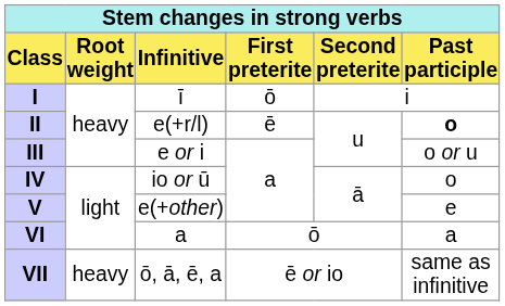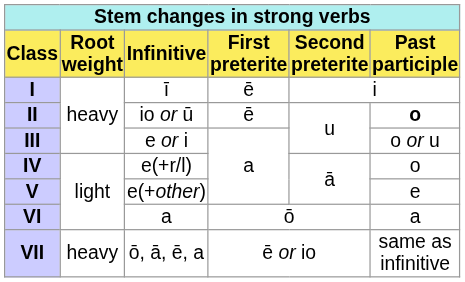I | First preterite: ō -> ē
II | Infinitive: e(+r/l) -> io or ū
IV | Infinitive: io or ū -> e(+r/l)
